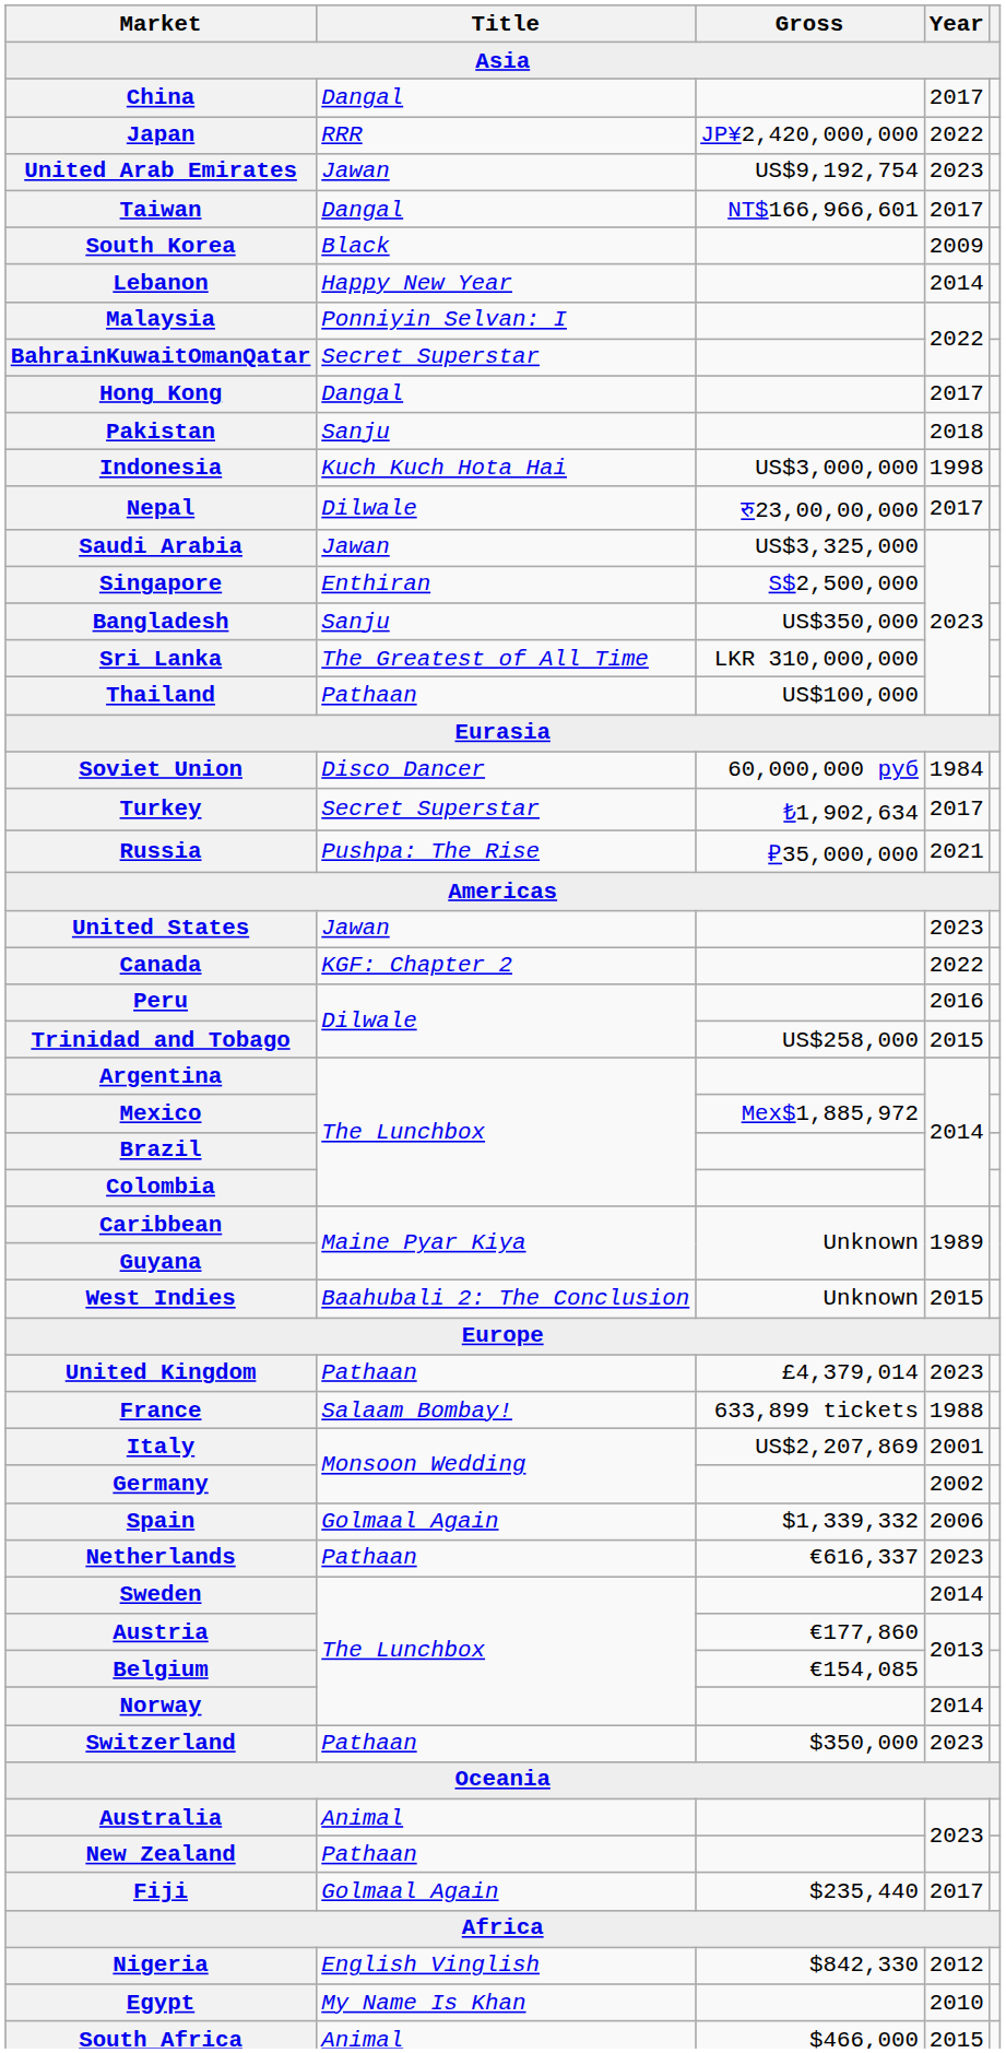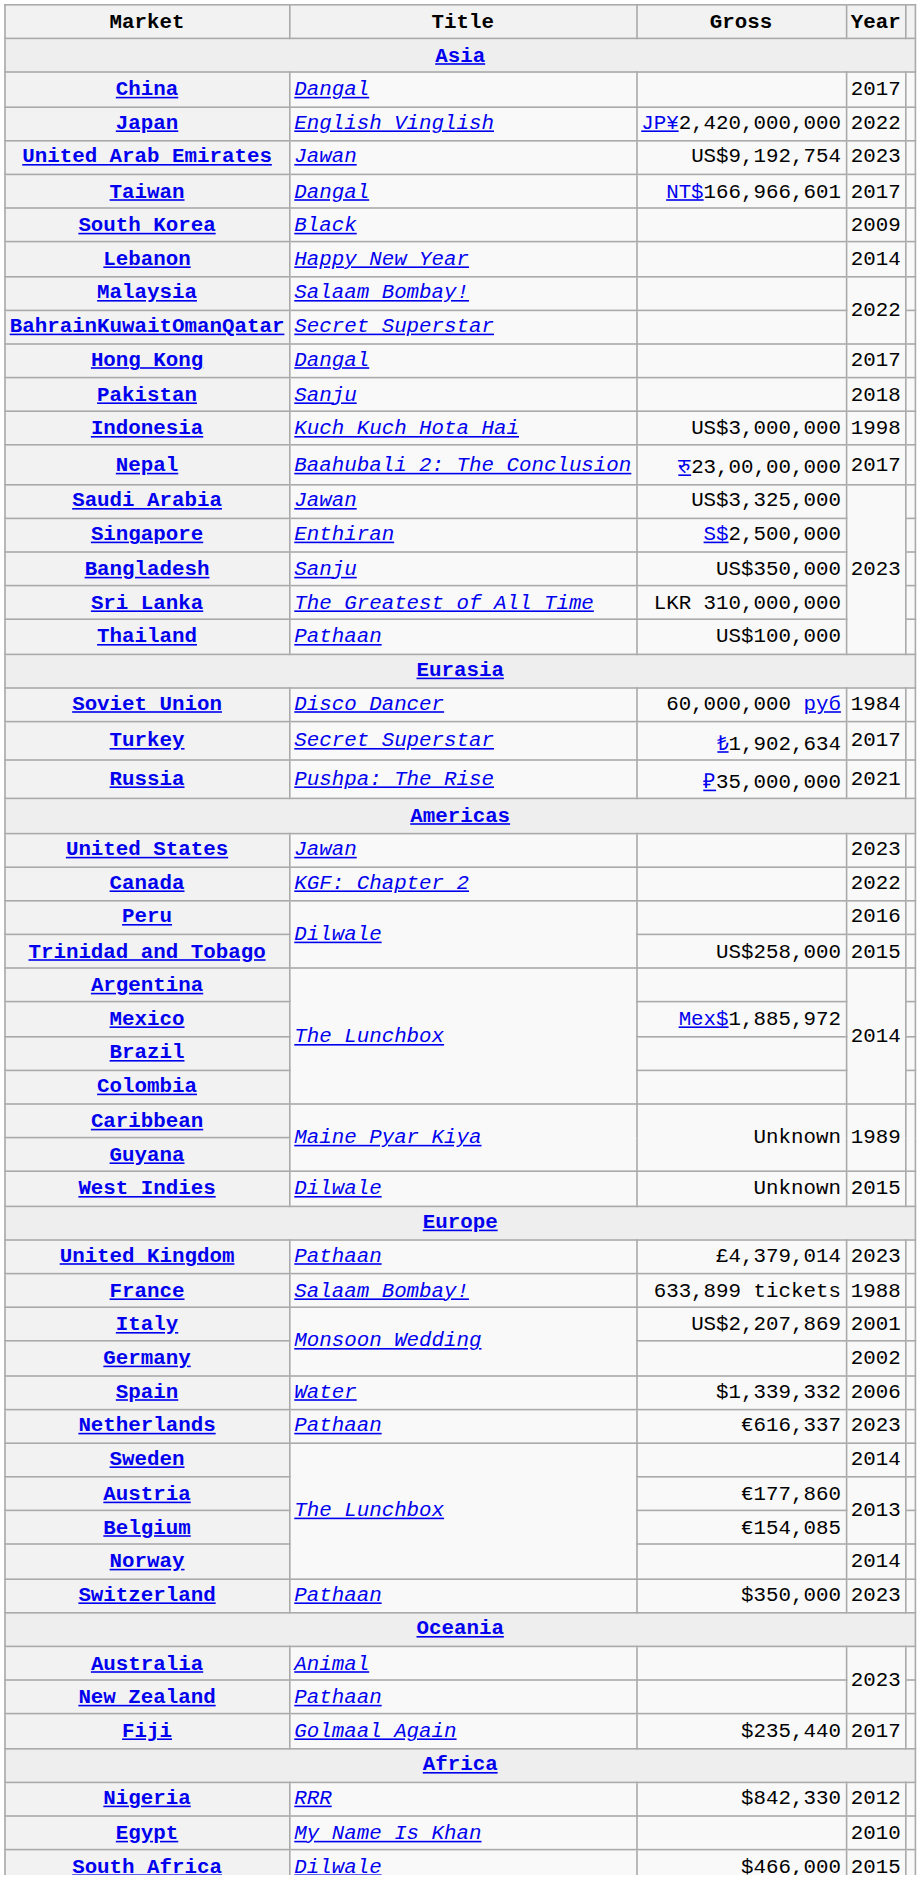Japan | Title: RRR -> English Vinglish
Malaysia | Title: Ponniyin Selvan: I -> Salaam Bombay!
Nepal | Title: Dilwale -> Baahubali 2: The Conclusion
West Indies | Title: Baahubali 2: The Conclusion -> Dilwale
Spain | Title: Golmaal Again -> Water
Nigeria | Title: English Vinglish -> RRR
South Africa | Title: Animal -> Dilwale
